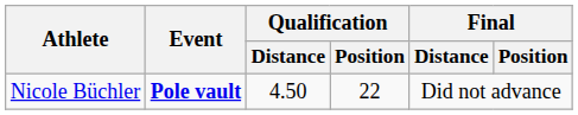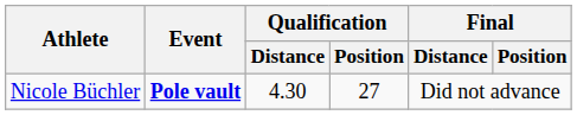Nicole Büchler | Qualification / Distance: 4.50 -> 4.30
Nicole Büchler | Qualification / Position: 22 -> 27
